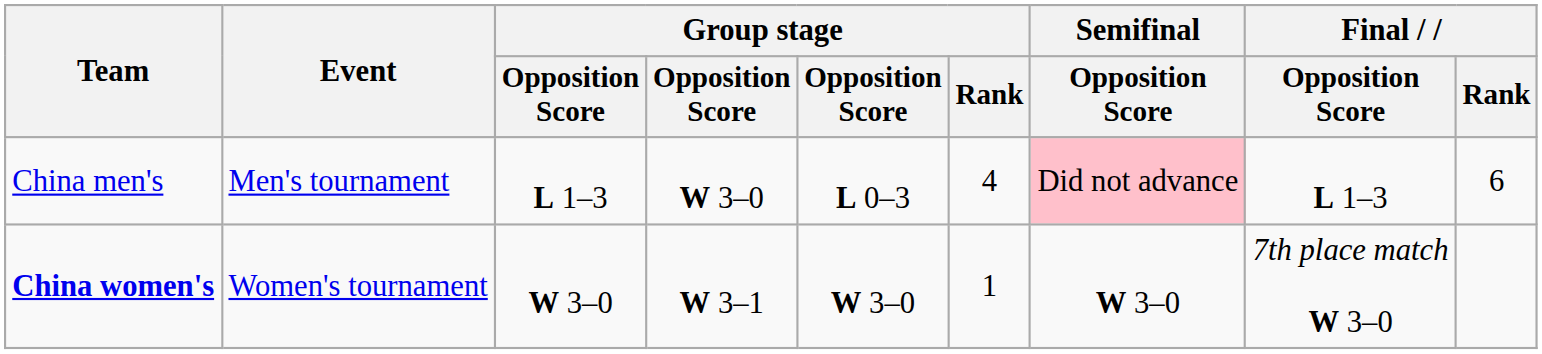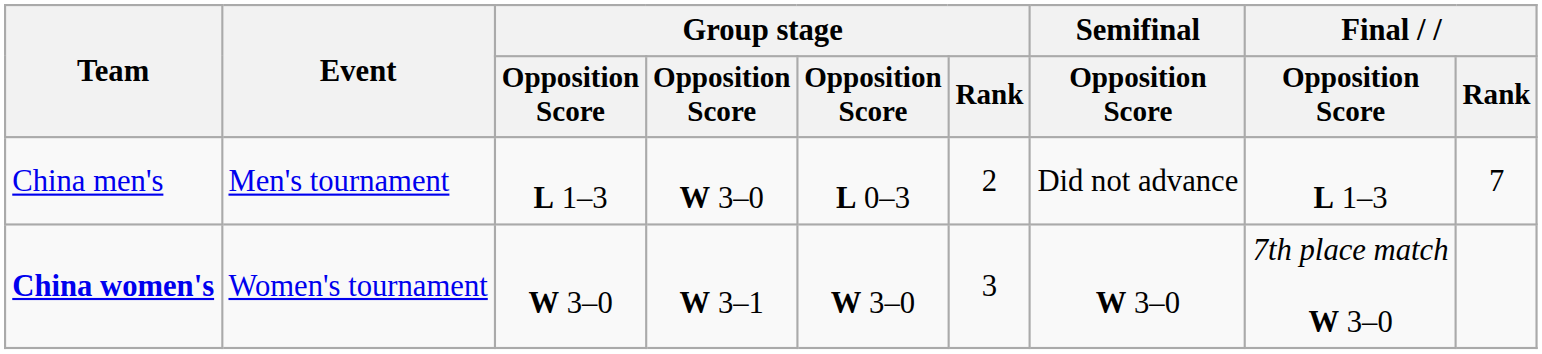China men's | Group stage / Rank: 4 -> 2
China men's | Semifinal / Opposition Score: pink background -> no background
China men's | Final / Rank: 6 -> 7
China women's | Group stage / Rank: 1 -> 3
